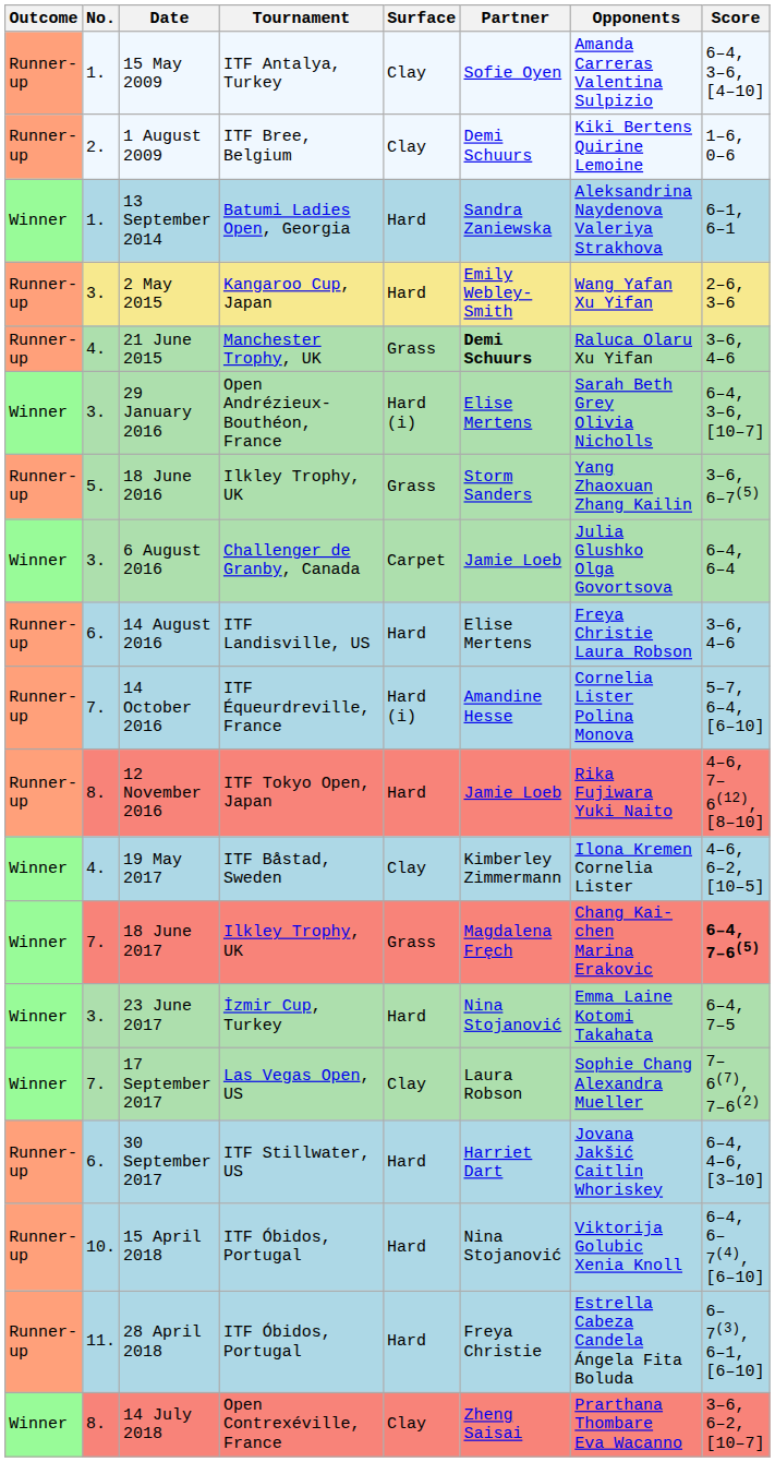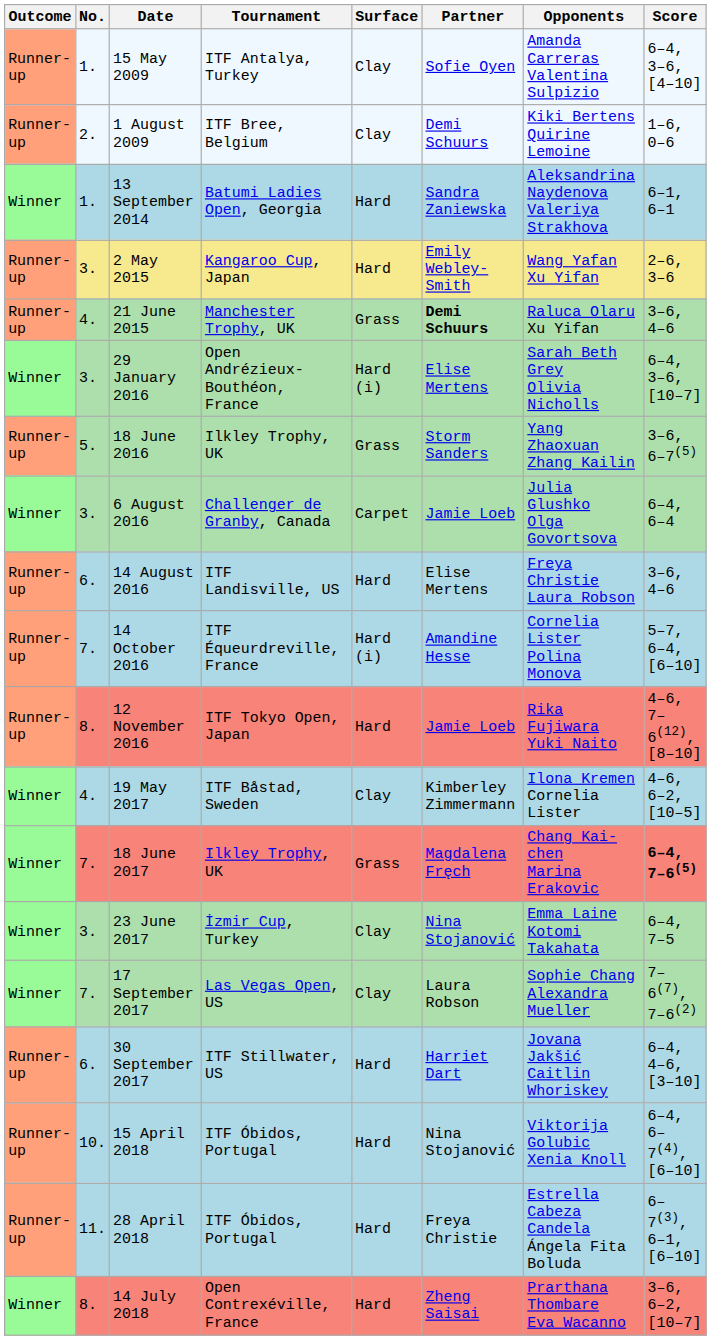23 June 2017 | Surface: Hard -> Clay
14 July 2018 | Surface: Clay -> Hard
